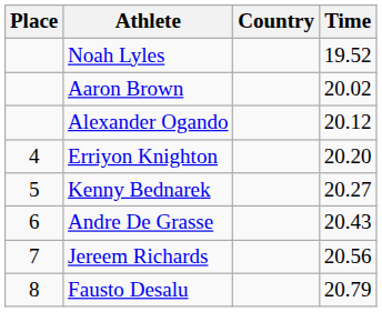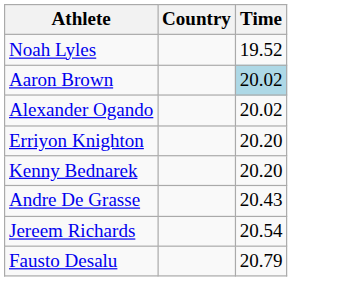- column: Place | 4 | 5 | 6 | 7 | 8
Aaron Brown | Time: no background -> lightblue background
Alexander Ogando | Time: 20.12 -> 20.02
Kenny Bednarek | Time: 20.27 -> 20.20
Jereem Richards | Time: 20.56 -> 20.54
